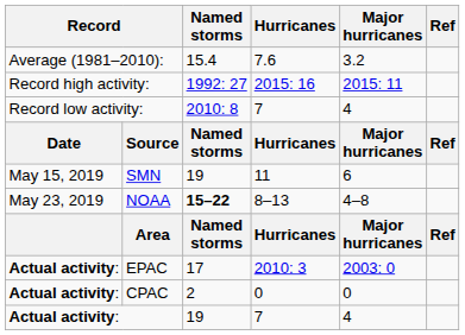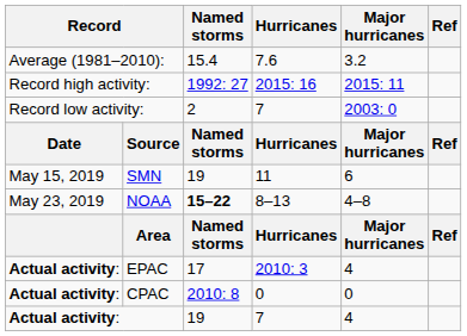Record low activity: | Named storms: 2010: 8 -> 2
Record low activity: | Major hurricanes: 4 -> 2003: 0
EPAC | Major hurricanes: 2003: 0 -> 4
CPAC | Named storms: 2 -> 2010: 8
